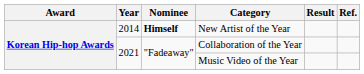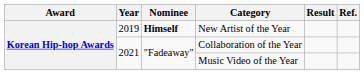New Artist of the Year | Year: 2014 -> 2019
